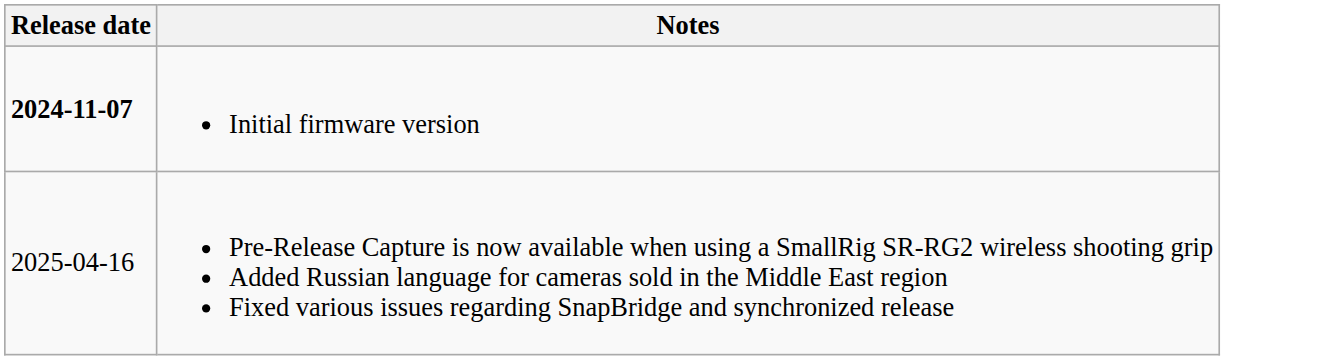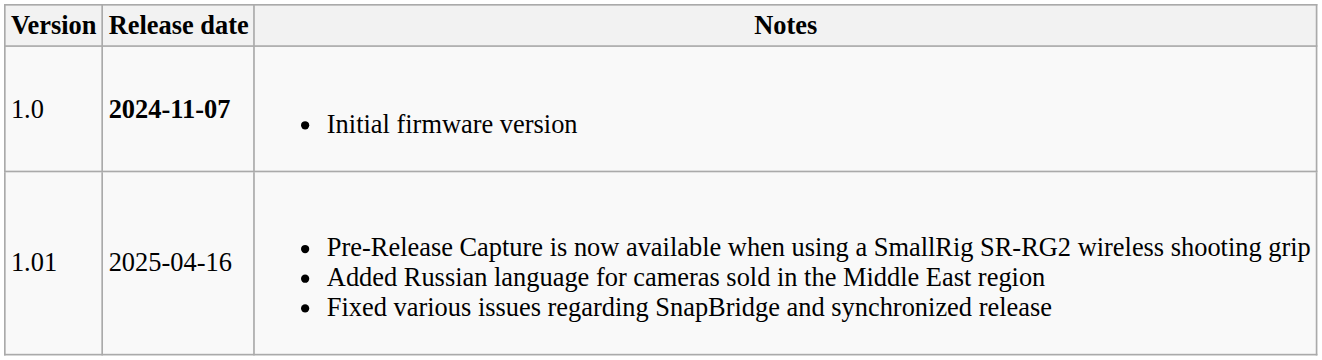+ column: Version | 1.0 | 1.01
